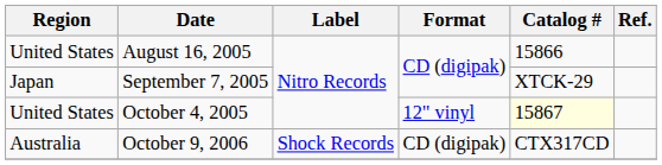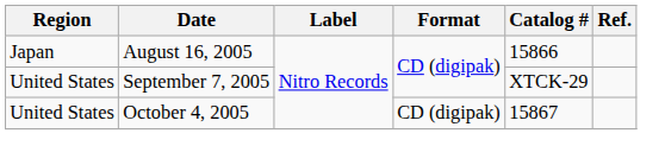August 16, 2005 | Region: United States -> Japan
September 7, 2005 | Region: Japan -> United States
October 4, 2005 | Format: 12" vinyl -> CD (digipak)
October 4, 2005 | Catalog #: lightyellow background -> no background
- row: Australia | October 9, 2006 | Shock Records | CD (digipak) | CTX317CD
